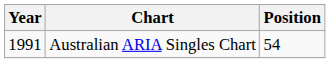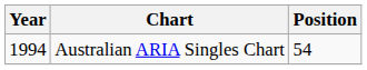Australian ARIA Singles Chart | Year: 1991 -> 1994
